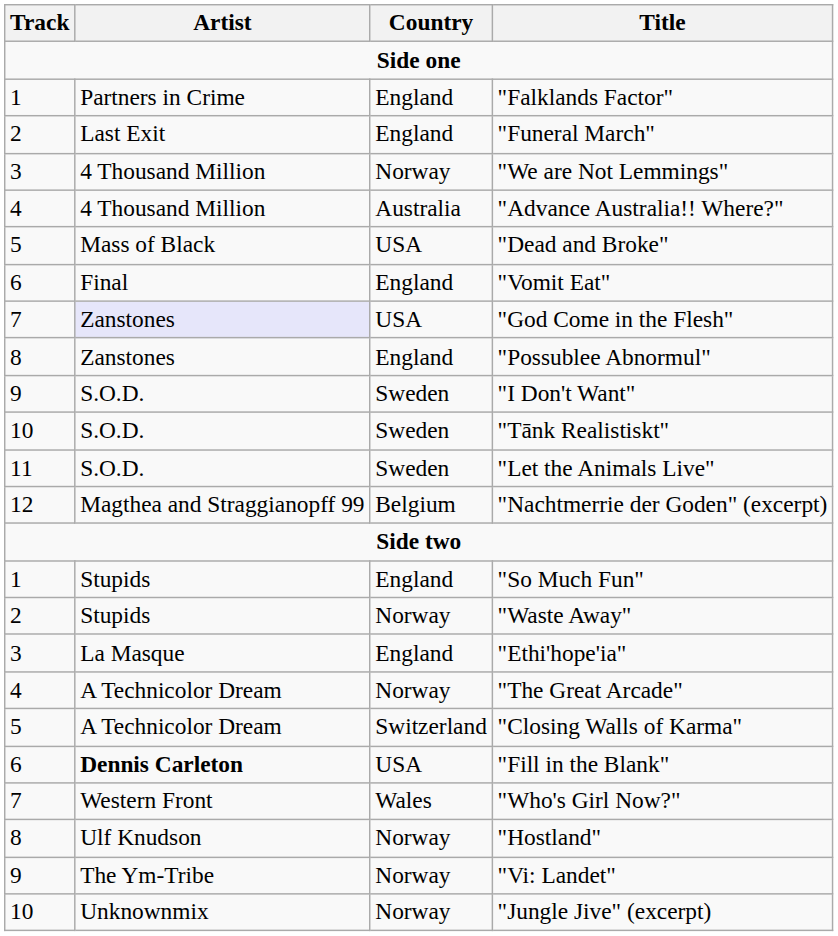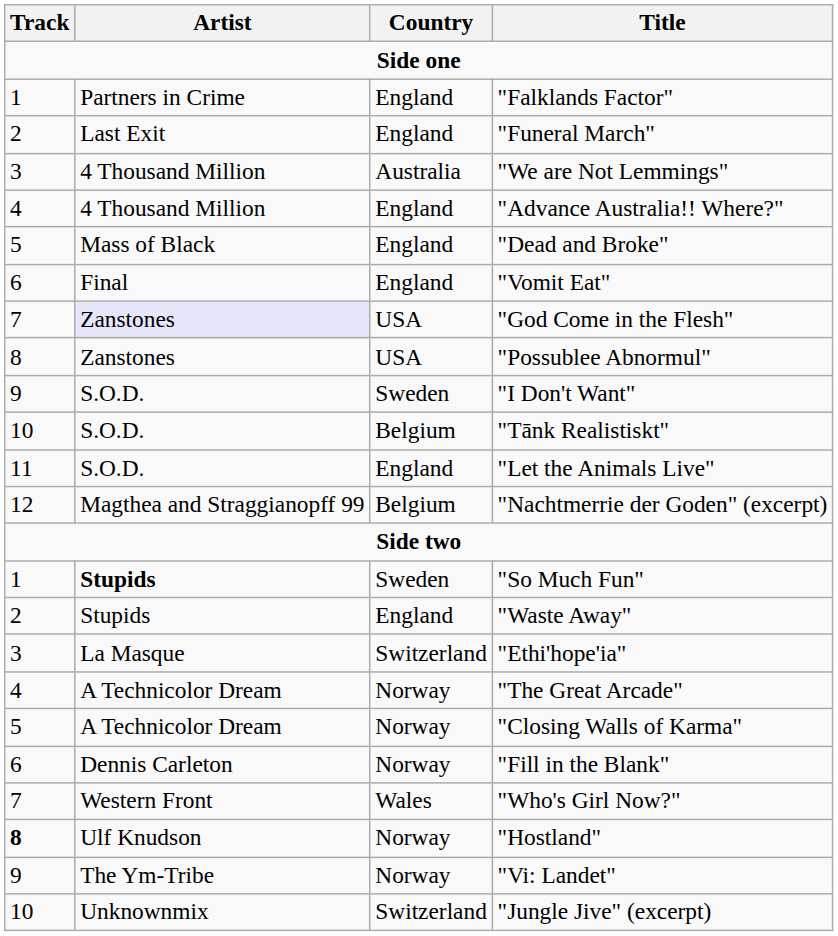"We are Not Lemmings" | Country: Norway -> Australia
"Advance Australia!! Where?" | Country: Australia -> England
"Dead and Broke" | Country: USA -> England
"Possublee Abnormul" | Country: England -> USA
"Tānk Realistiskt" | Country: Sweden -> Belgium
"Let the Animals Live" | Country: Sweden -> England
"So Much Fun" | Artist: normal -> bold
"So Much Fun" | Country: England -> Sweden
"Waste Away" | Country: Norway -> England
"Ethi'hope'ia" | Country: England -> Switzerland
"Closing Walls of Karma" | Country: Switzerland -> Norway
"Fill in the Blank" | Artist: bold -> normal
"Fill in the Blank" | Country: USA -> Norway
"Hostland" | Track: normal -> bold
"Jungle Jive" (excerpt) | Country: Norway -> Switzerland
